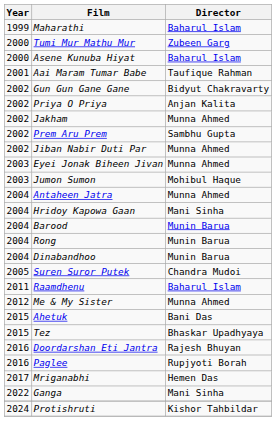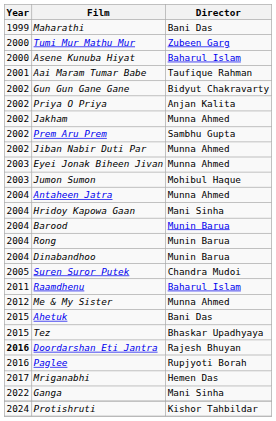Maharathi | Director: Baharul Islam -> Bani Das
Doordarshan Eti Jantra | Year: normal -> bold
